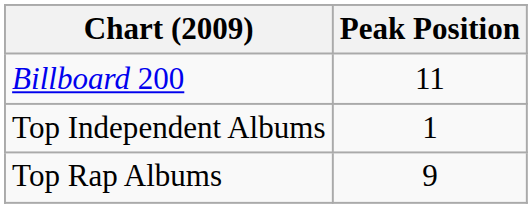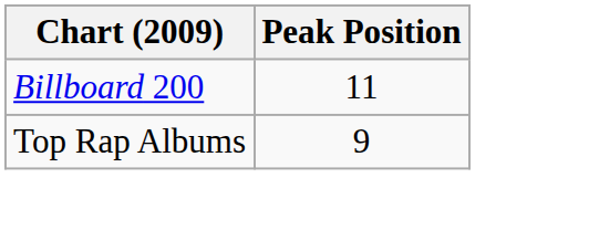- row: Top Independent Albums | 1
